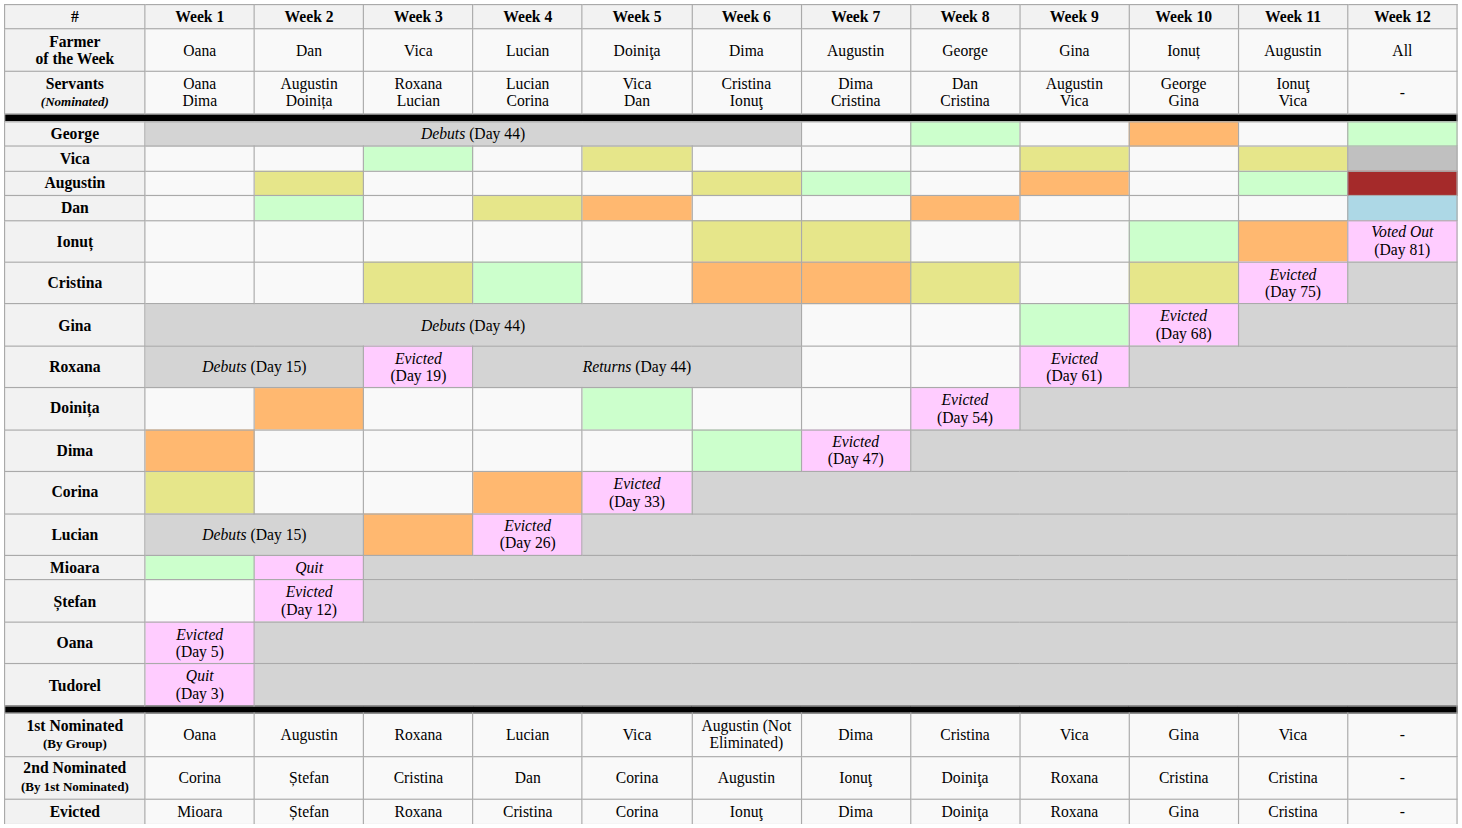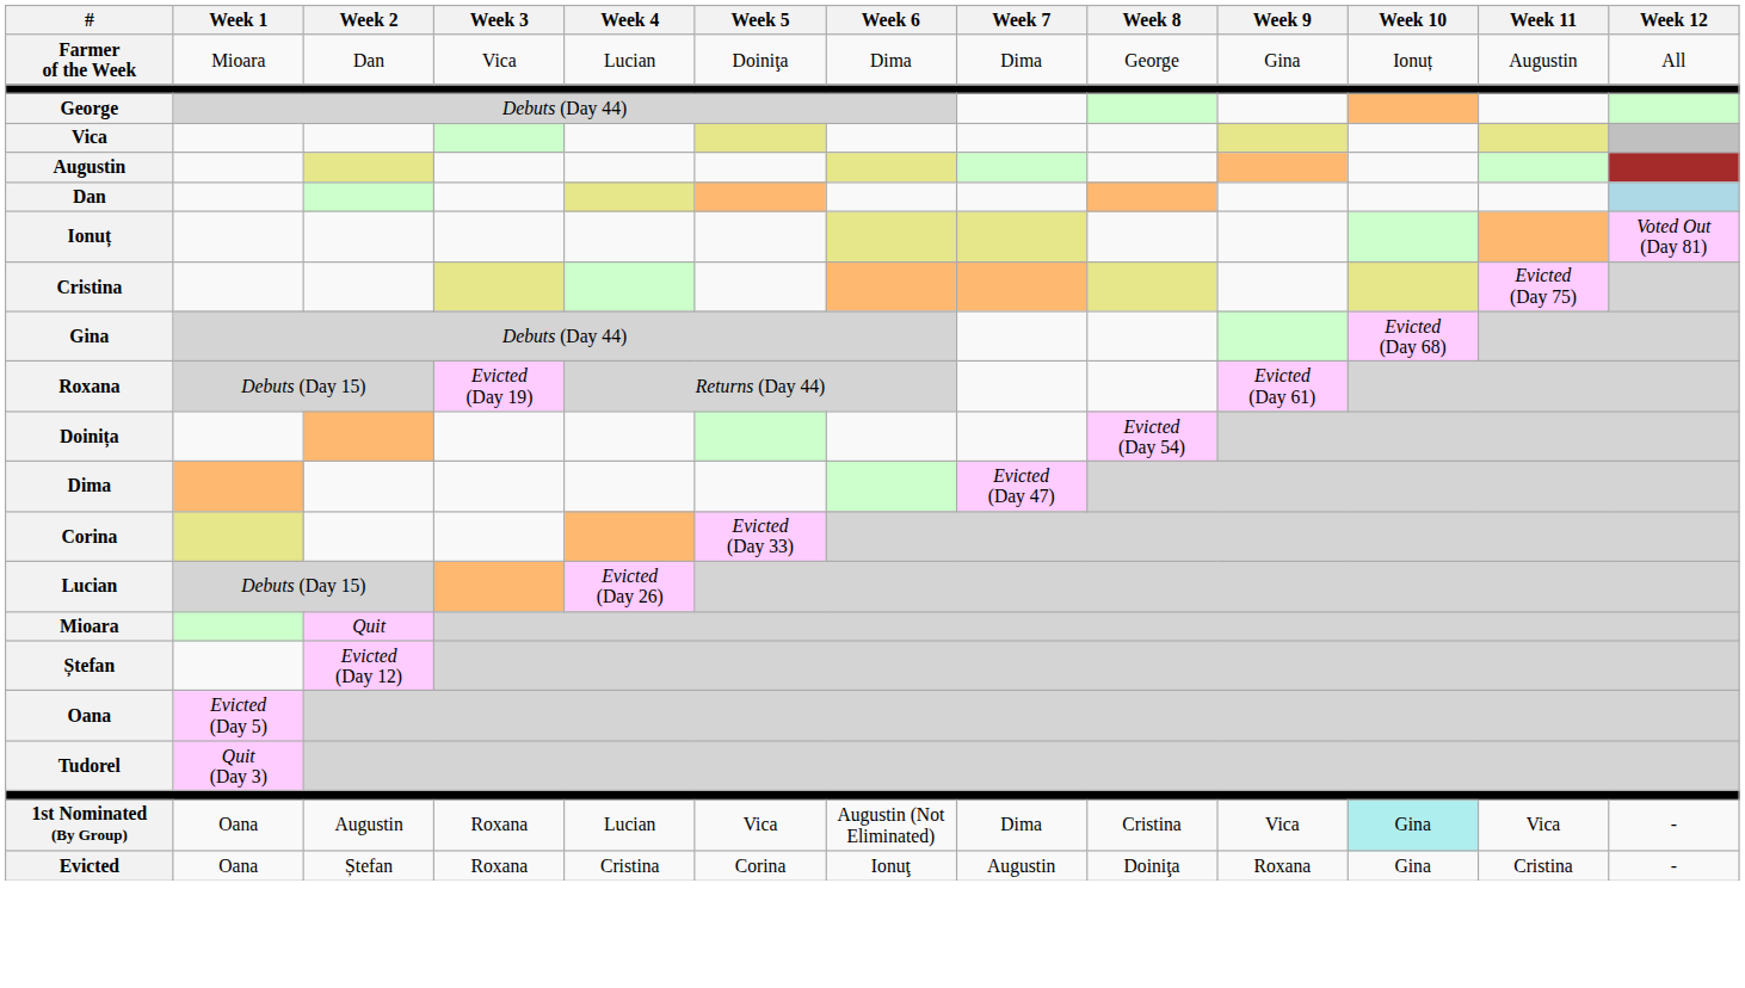Farmer of the Week | Week 1: Oana -> Mioara
Farmer of the Week | Week 7: Augustin -> Dima
- row: Servants (Nominated) | Oana Dima | Augustin Doinița | Roxana Lucian | Lucian Corina | Vica Dan | Cristina Ionuţ | Dima Cristina | Dan Cristina | Augustin Vica | George Gina | Ionuţ Vica | -
1st Nominated (By Group) | Week 10: no background -> paleturquoise background
- row: 2nd Nominated (By 1st Nominated) | Corina | Ștefan | Cristina | Dan | Corina | Augustin | Ionuţ | Doiniţa | Roxana | Cristina | Cristina | -
Evicted | Week 1: Mioara -> Oana
Evicted | Week 7: Dima -> Augustin
